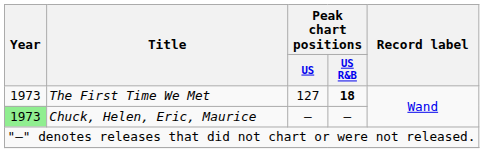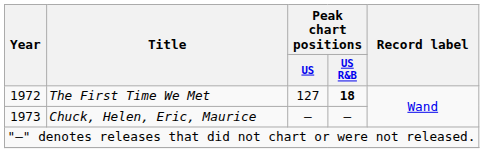The First Time We Met | Year: 1973 -> 1972
Chuck, Helen, Eric, Maurice | Year: lightgreen background -> no background
